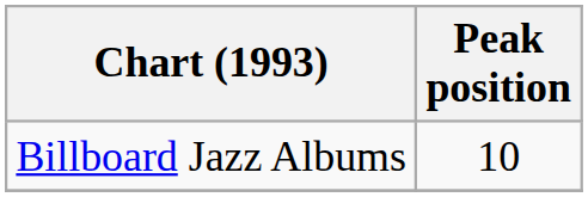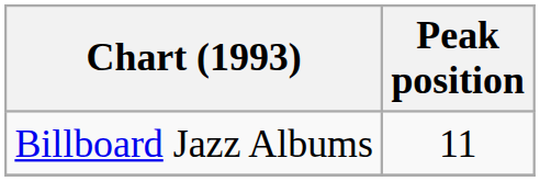Billboard Jazz Albums | Peak position: 10 -> 11
